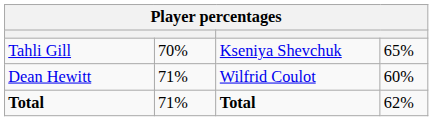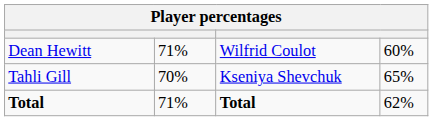rows swapped: Tahli Gill <-> Dean Hewitt
